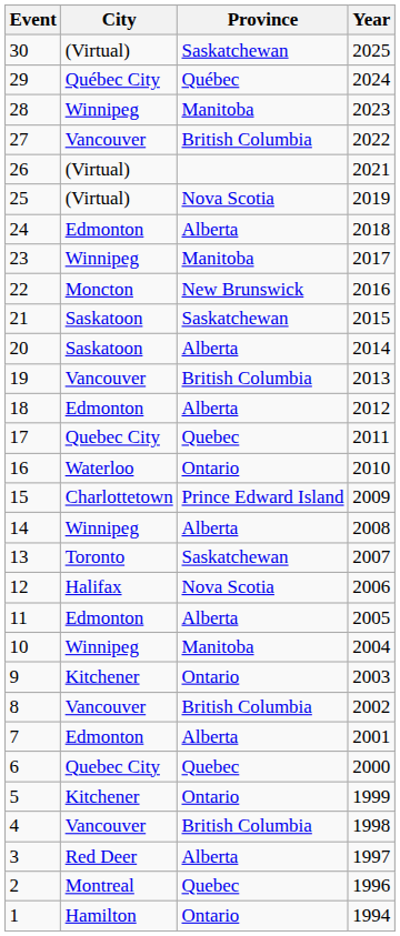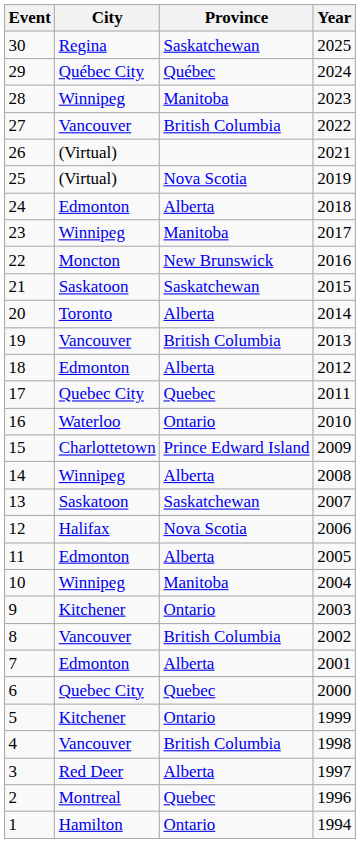30 | City: (Virtual) -> Regina
20 | City: Saskatoon -> Toronto
13 | City: Toronto -> Saskatoon
